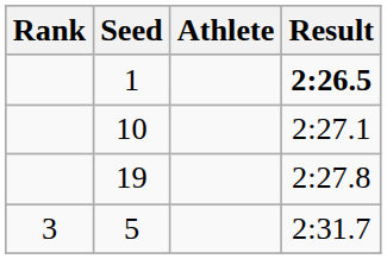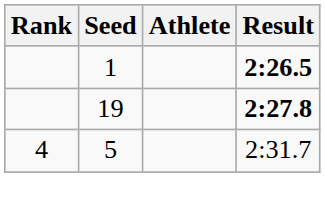- row: 10 | 2:27.1
19 | Result: normal -> bold
5 | Rank: 3 -> 4
